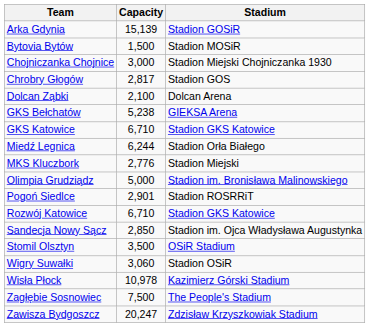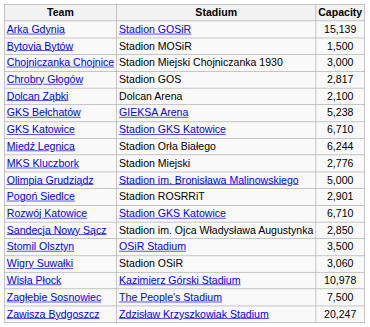columns swapped: Stadium <-> Capacity
